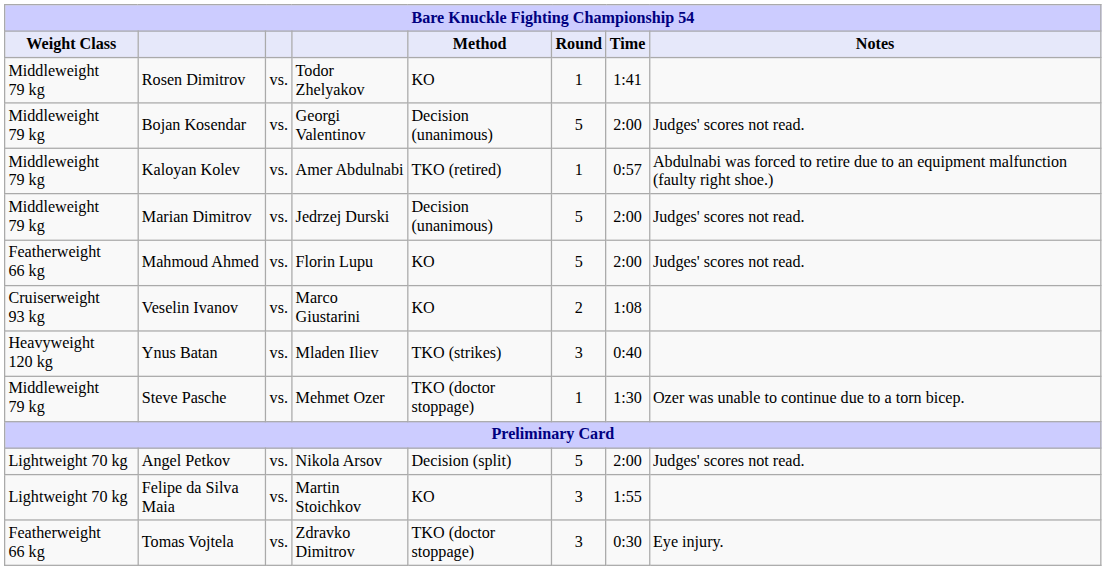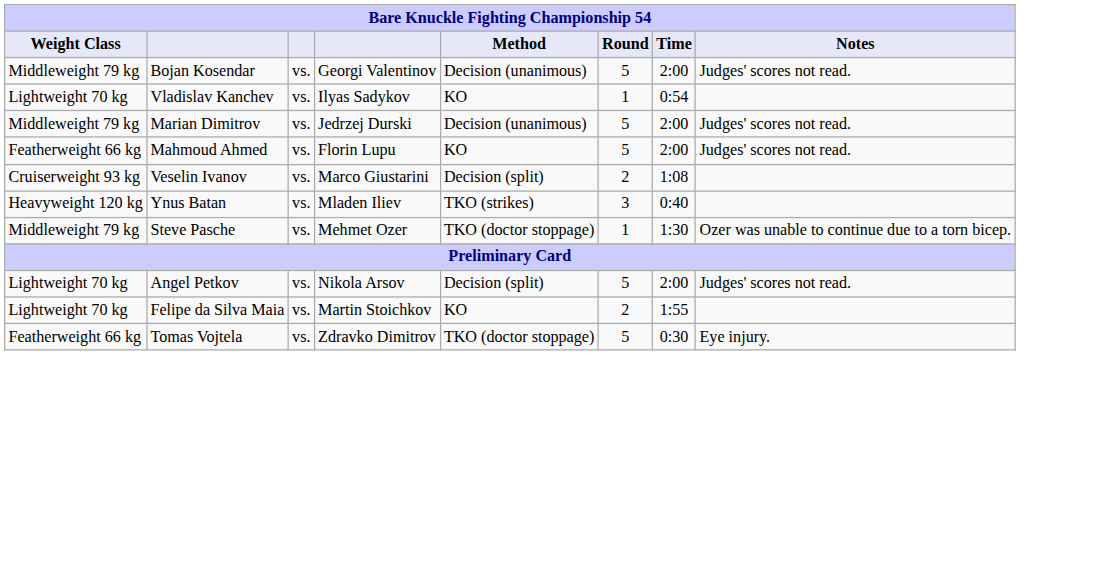- row: Middleweight 79 kg | Rosen Dimitrov | vs. | Todor Zhelyakov | KO | 1 | 1:41
+ row: Lightweight 70 kg | Vladislav Kanchev | vs. | Ilyas Sadykov | KO | 1 | 0:54
- row: Middleweight 79 kg | Kaloyan Kolev | vs. | Amer Abdulnabi | TKO (retired) | 1 | 0:57 | Abdulnabi was forced to retire due to an equipment malfunction (faulty right shoe.)
Veselin Ivanov | Method: KO -> Decision (split)
Felipe da Silva Maia | Round: 3 -> 2
Tomas Vojtela | Round: 3 -> 5
